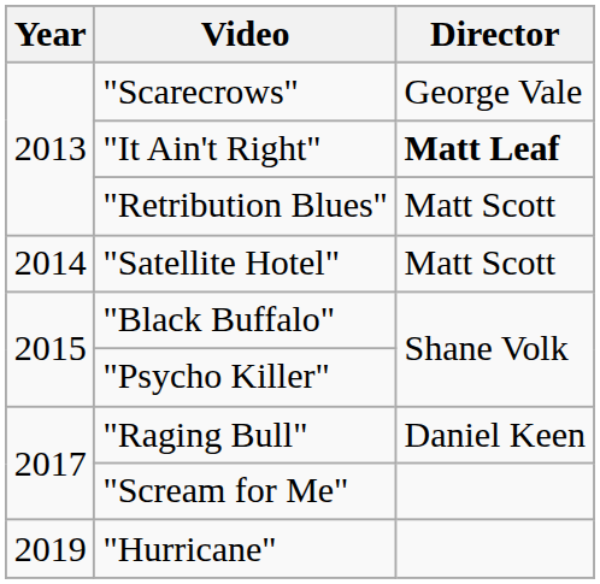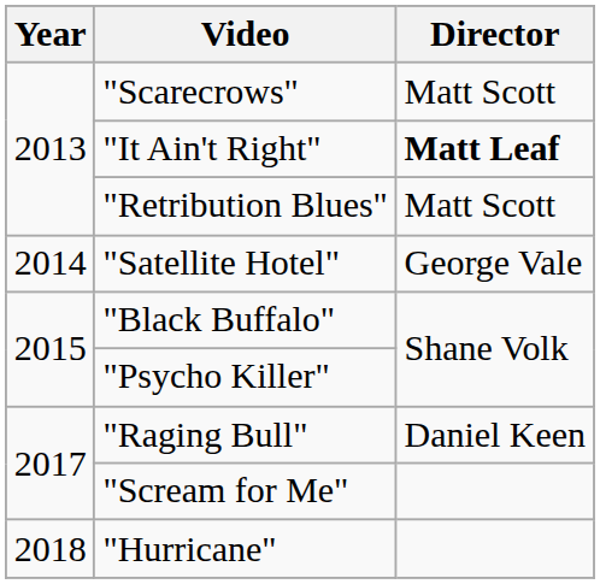"Scarecrows" | Director: George Vale -> Matt Scott
"Satellite Hotel" | Director: Matt Scott -> George Vale
"Hurricane" | Year: 2019 -> 2018
